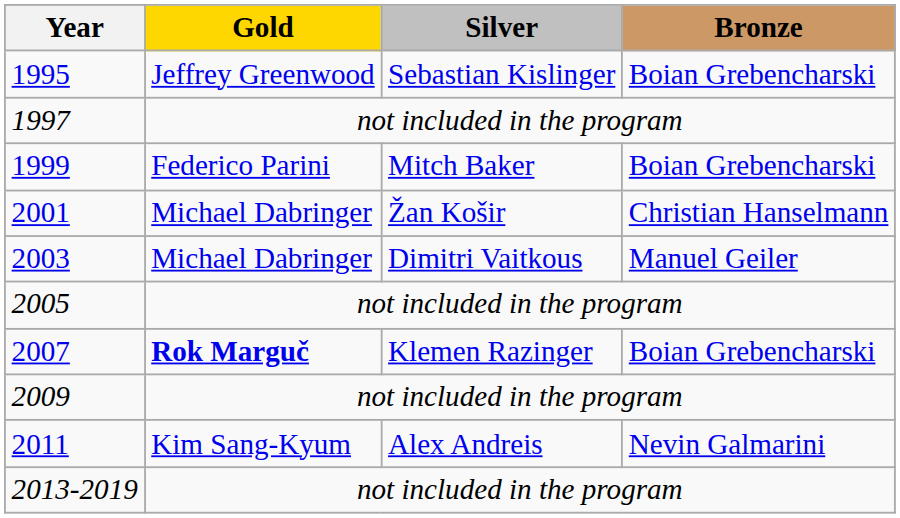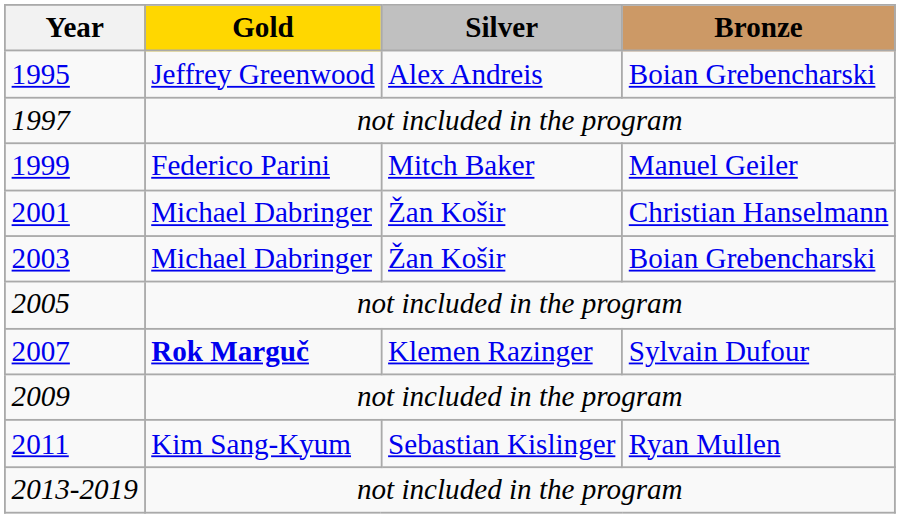1995 | Silver: Sebastian Kislinger -> Alex Andreis
1999 | Bronze: Boian Grebencharski -> Manuel Geiler
2003 | Silver: Dimitri Vaitkous -> Žan Košir
2003 | Bronze: Manuel Geiler -> Boian Grebencharski
2007 | Bronze: Boian Grebencharski -> Sylvain Dufour
2011 | Silver: Alex Andreis -> Sebastian Kislinger
2011 | Bronze: Nevin Galmarini -> Ryan Mullen
